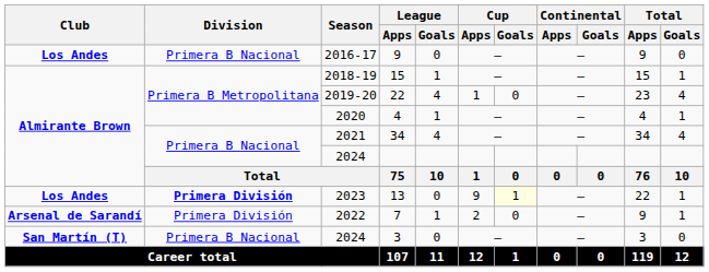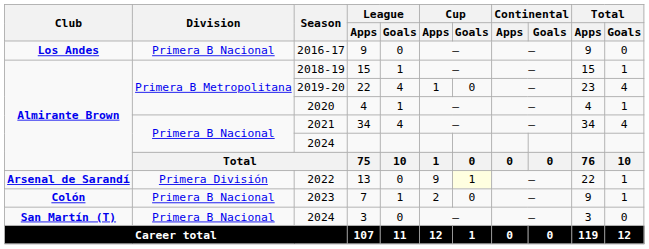13 | Club: Los Andes -> Arsenal de Sarandí
13 | Division: bold -> normal
13 | Season: 2023 -> 2022
7 | Club: Arsenal de Sarandí -> Colón
7 | Division: Primera División -> Primera B Nacional
7 | Season: 2022 -> 2023
